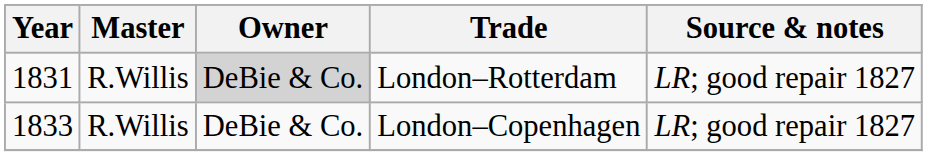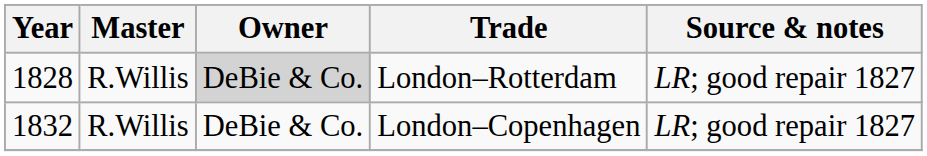London–Rotterdam | Year: 1831 -> 1828
London–Copenhagen | Year: 1833 -> 1832
